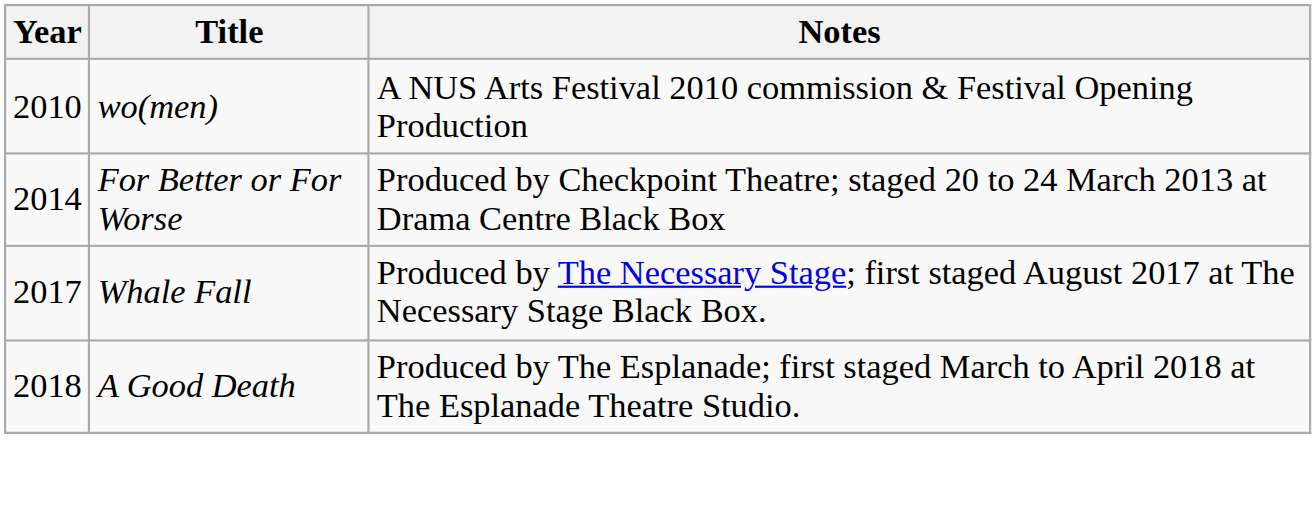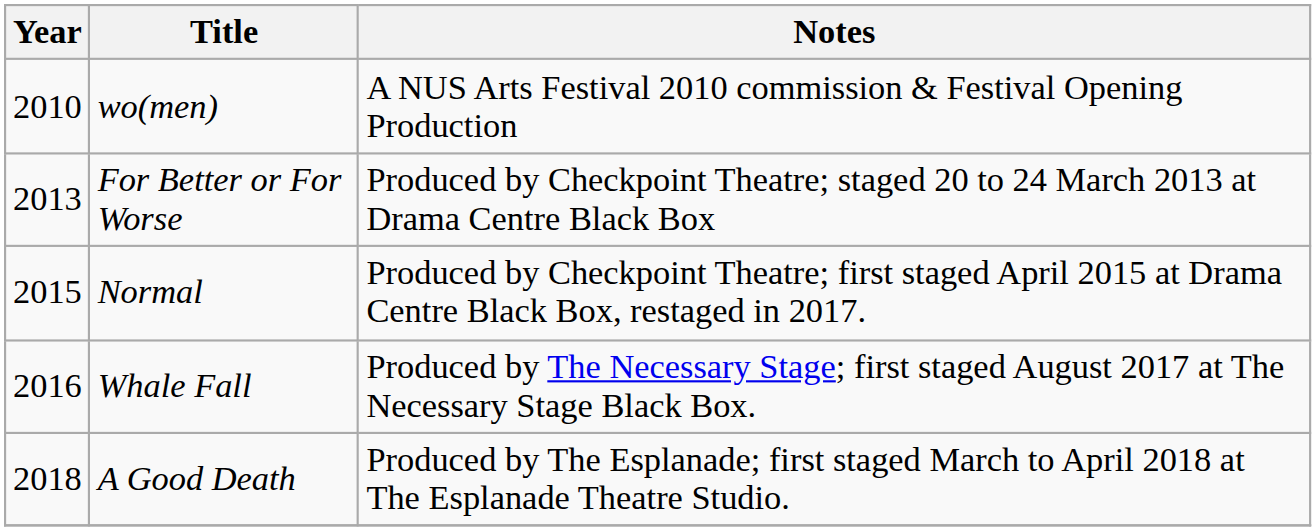For Better or For Worse | Year: 2014 -> 2013
+ row: 2015 | Normal | Produced by Checkpoint Theatre; first staged April 2015 at Drama Centre Black Box, restaged in 2017.
Whale Fall | Year: 2017 -> 2016
